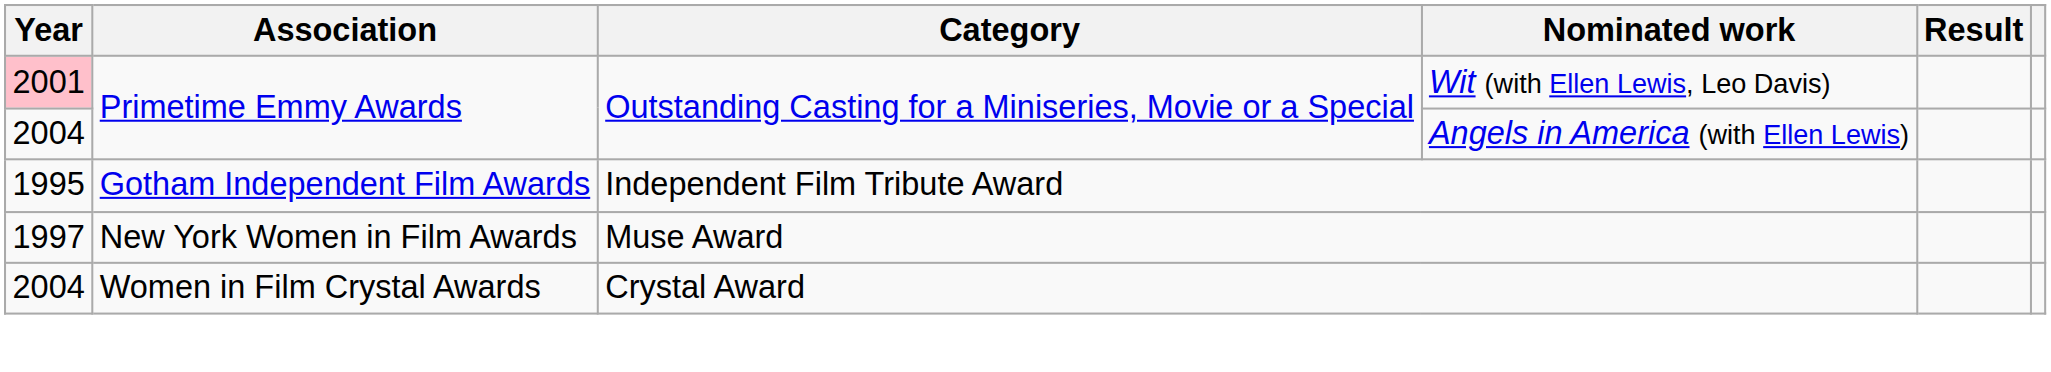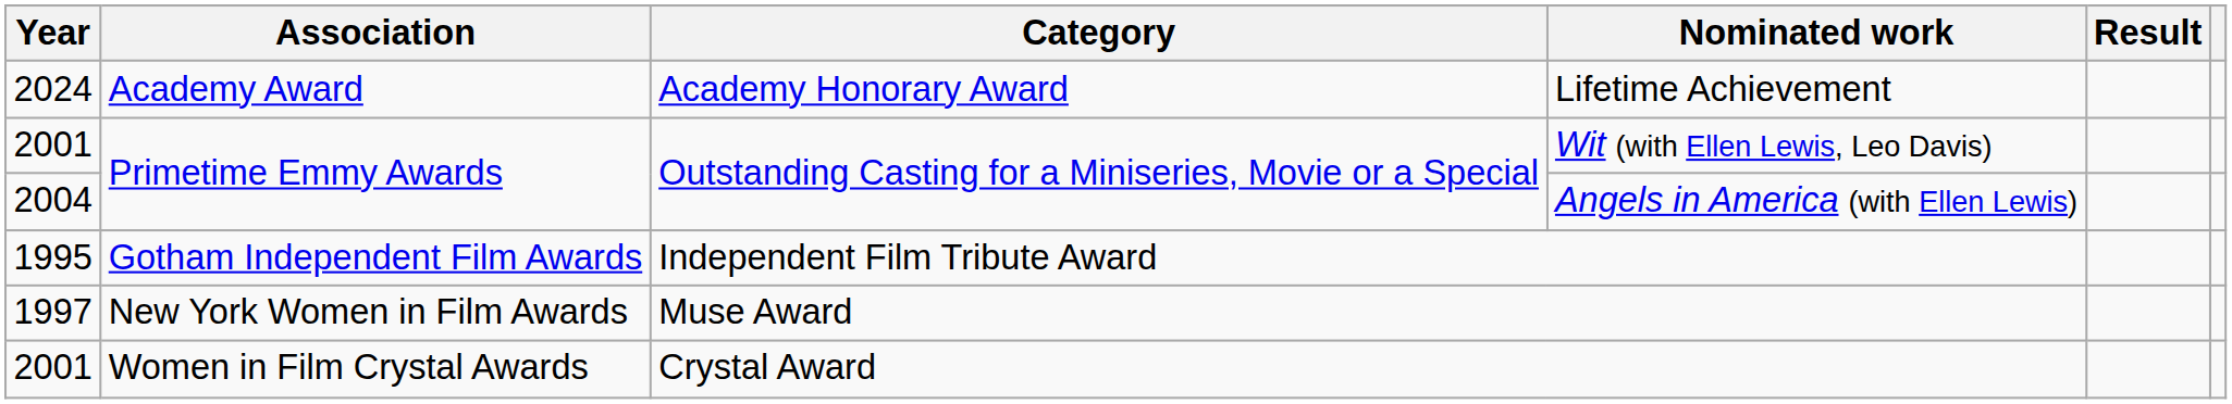+ row: 2024 | Academy Award | Academy Honorary Award | Lifetime Achievement
Wit (with Ellen Lewis, Leo Davis) | Year: pink background -> no background
Crystal Award | Year: 2004 -> 2001
